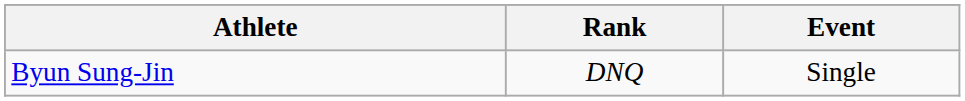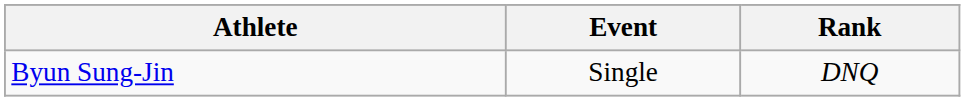columns swapped: Event <-> Rank
